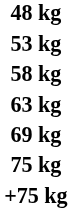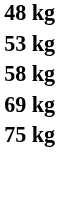- row: 63 kg
- row: +75 kg
